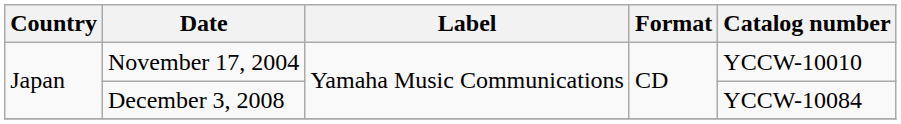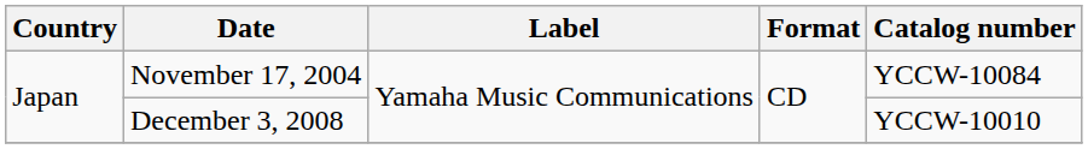November 17, 2004 | Catalog number: YCCW-10010 -> YCCW-10084
December 3, 2008 | Catalog number: YCCW-10084 -> YCCW-10010
